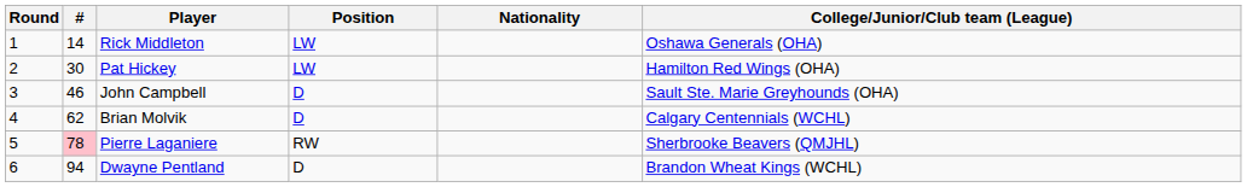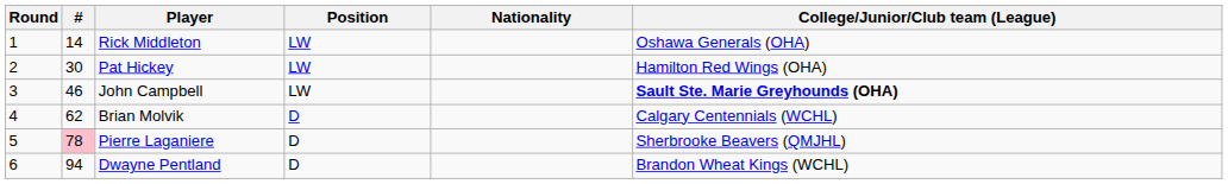John Campbell | Position: D -> LW
John Campbell | College/Junior/Club team (League): normal -> bold
Pierre Laganiere | Position: RW -> D
